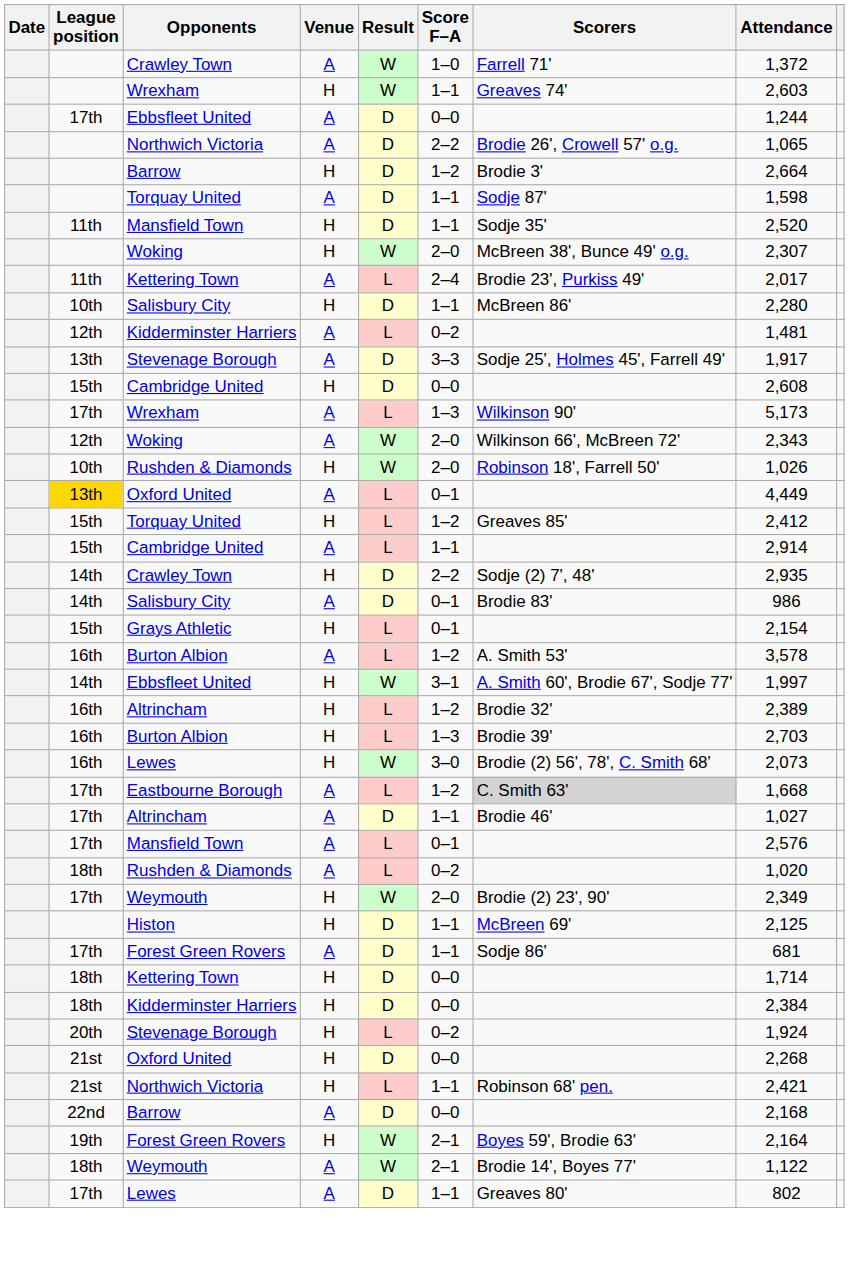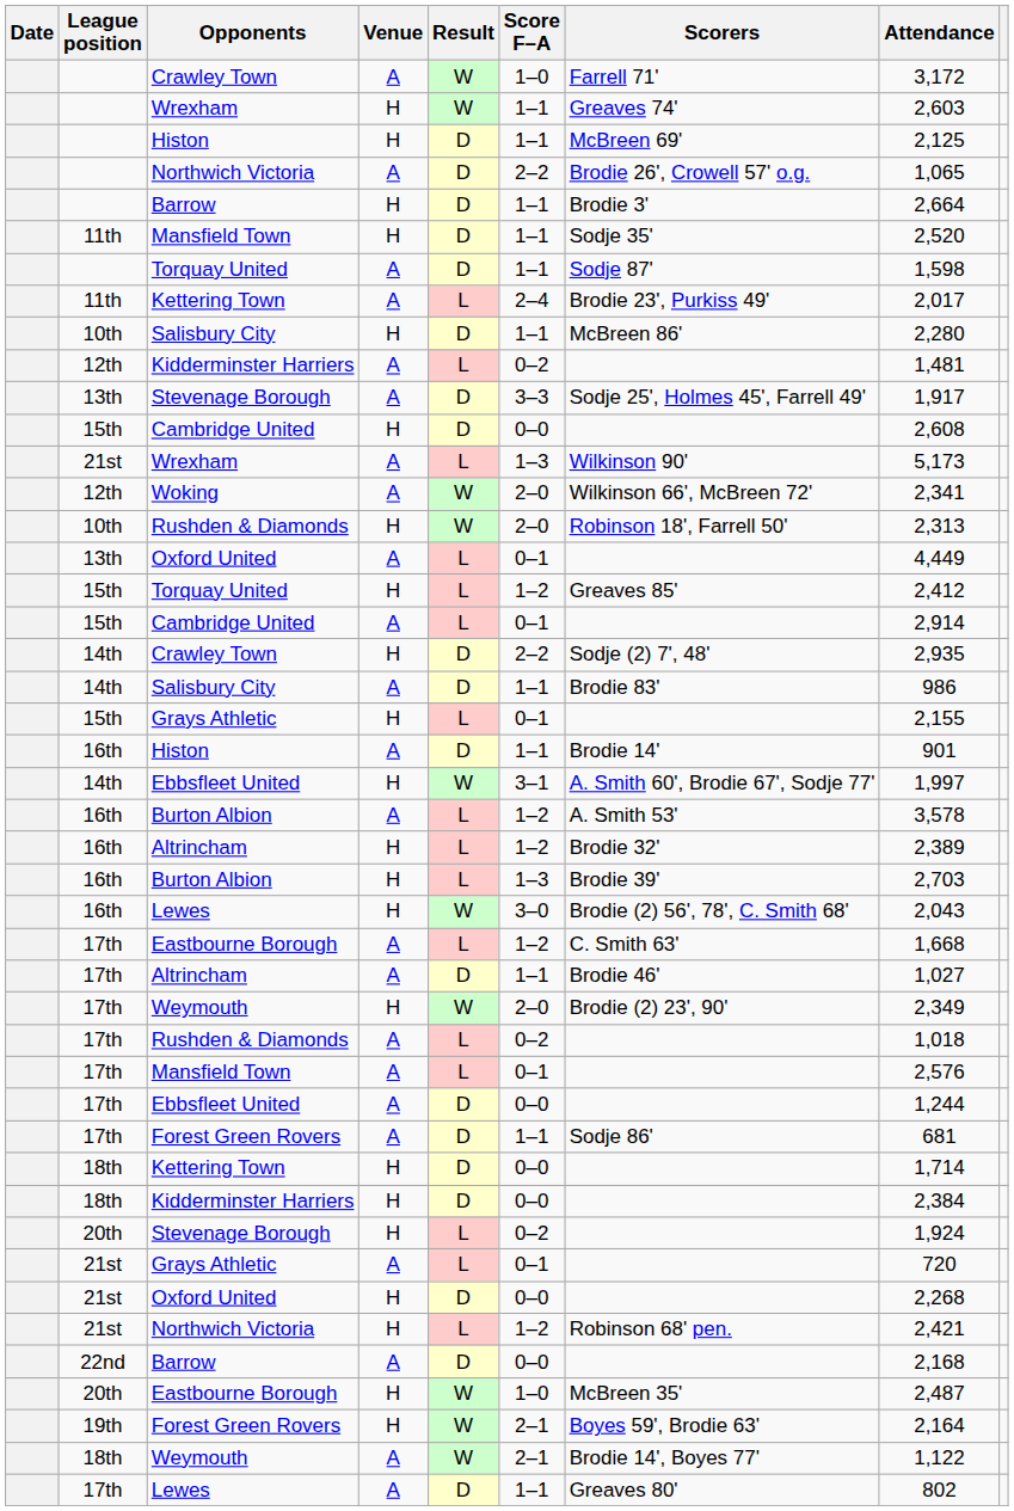Crawley Town / A | Attendance: 1,372 -> 3,172
rows swapped: Histon / H <-> Ebbsfleet United / A
Barrow / H | Score F–A: 1–2 -> 1–1
rows swapped: Torquay United / A <-> Mansfield Town / H
- row: Woking | H | W | 2–0 | McBreen 38', Bunce 49' o.g. | 2,307
Wrexham / A | League position: 17th -> 21st
Woking / A | Attendance: 2,343 -> 2,341
Rushden & Diamonds / H | Attendance: 1,026 -> 2,313
Oxford United / A | League position: gold background -> no background
Cambridge United / A | Score F–A: 1–1 -> 0–1
Salisbury City / A | Score F–A: 0–1 -> 1–1
Grays Athletic / H | Attendance: 2,154 -> 2,155
+ row: 16th | Histon | A | D | 1–1 | Brodie 14' | 901
rows swapped: Ebbsfleet United / H <-> Burton Albion / A
Lewes / H | Attendance: 2,073 -> 2,043
Eastbourne Borough / A | Scorers: lightgrey background -> no background
rows swapped: Mansfield Town / A <-> Weymouth / H
Rushden & Diamonds / A | League position: 18th -> 17th
Rushden & Diamonds / A | Attendance: 1,020 -> 1,018
+ row: 21st | Grays Athletic | A | L | 0–1 | 720
Northwich Victoria / H | Score F–A: 1–1 -> 1–2
+ row: 20th | Eastbourne Borough | H | W | 1–0 | McBreen 35' | 2,487
